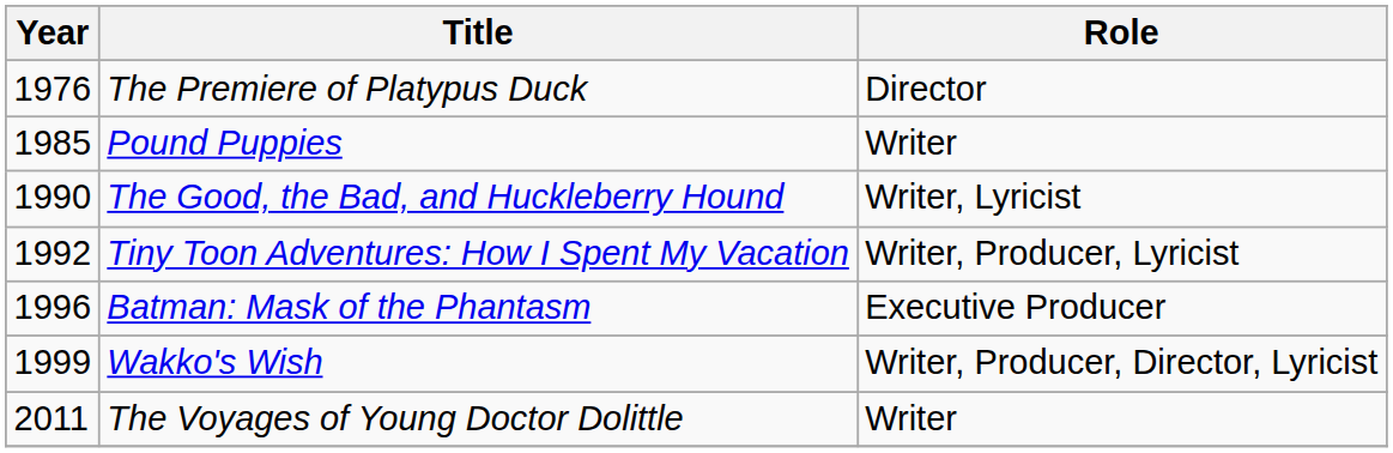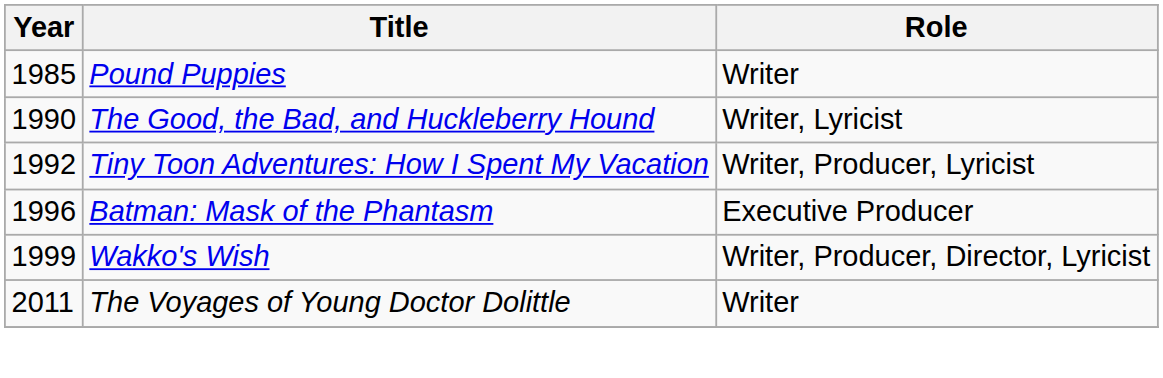- row: 1976 | The Premiere of Platypus Duck | Director
